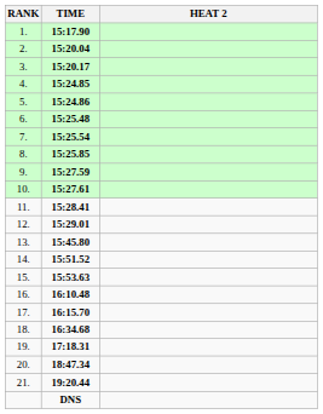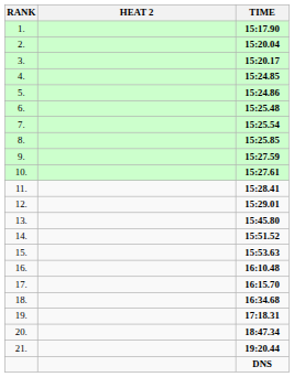columns swapped: HEAT 2 <-> TIME
